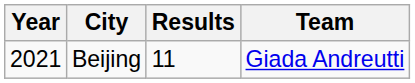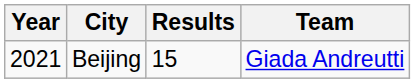Beijing | Results: 11 -> 15
